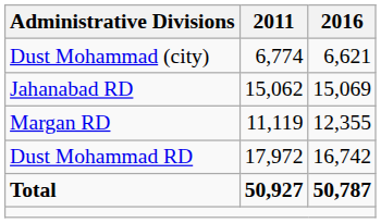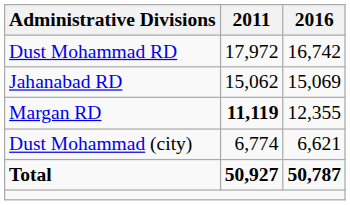rows swapped: Dust Mohammad RD <-> Dust Mohammad (city)
Margan RD | 2011: normal -> bold
